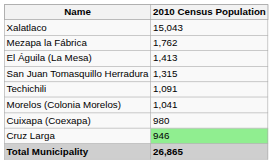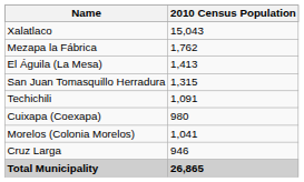rows swapped: Morelos (Colonia Morelos) <-> Cuixapa (Coexapa)
Cruz Larga | 2010 Census Population: lightgreen background -> no background
